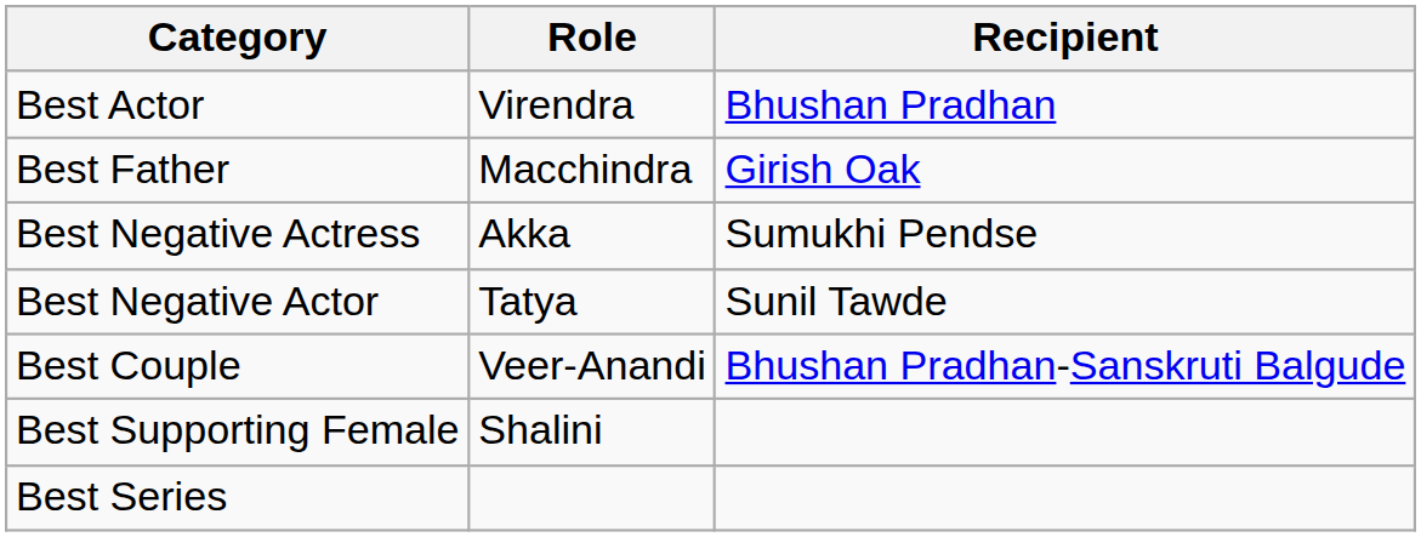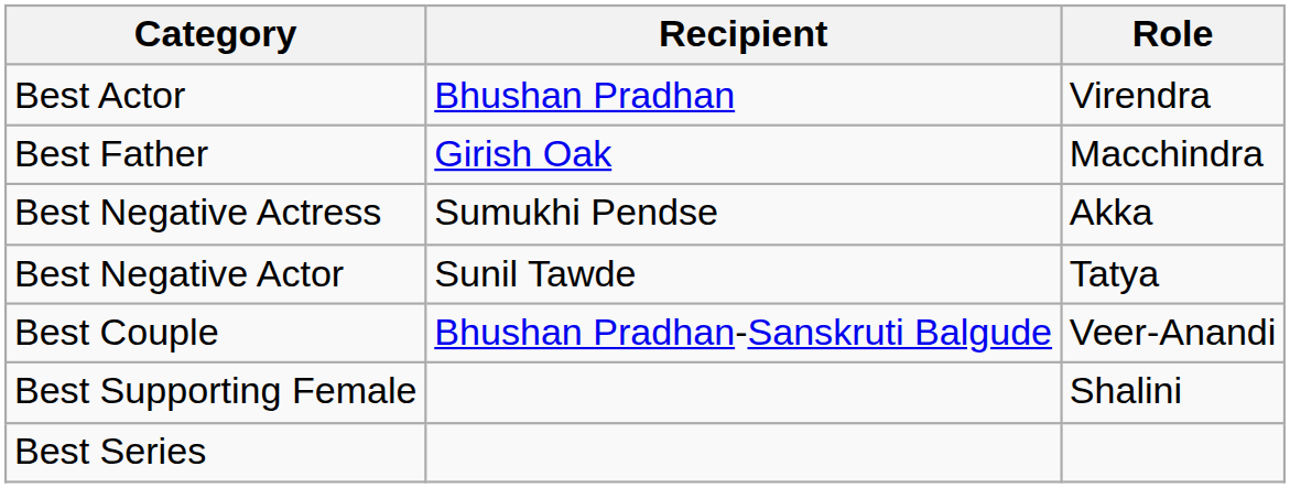columns swapped: Recipient <-> Role
